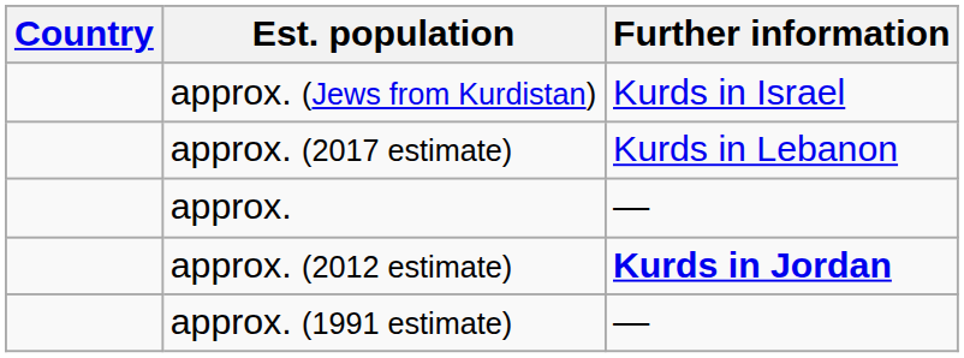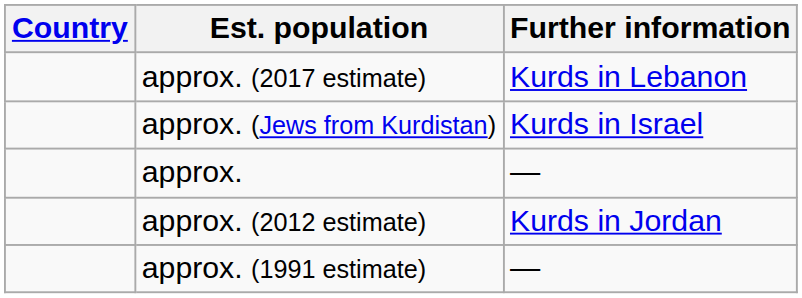rows swapped: approx. (2017 estimate) <-> approx. (Jews from Kurdistan)
approx. (2012 estimate) | Further information: bold -> normal
